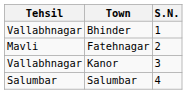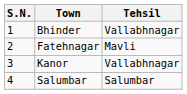columns swapped: S.N. <-> Tehsil
